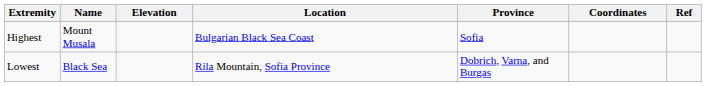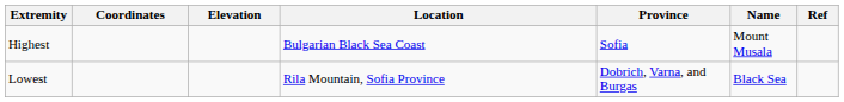columns swapped: Name <-> Coordinates
